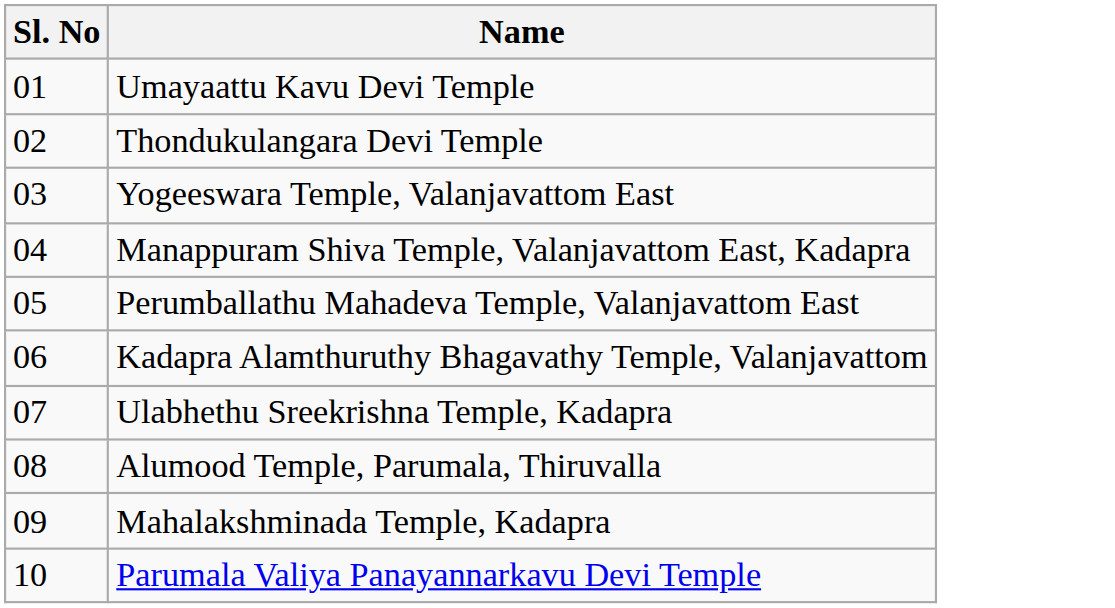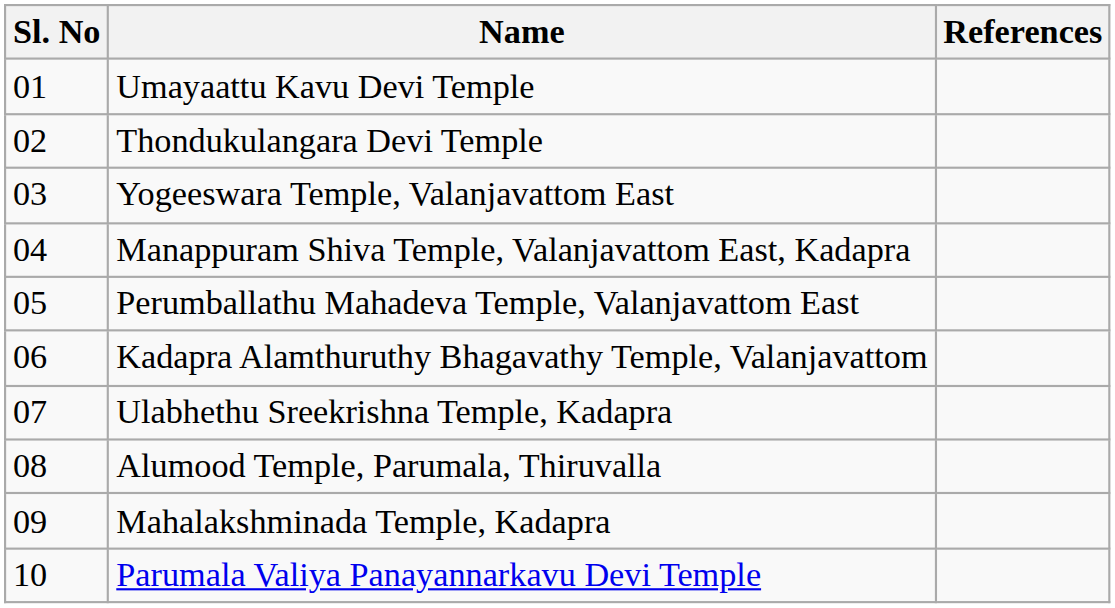+ column: References
